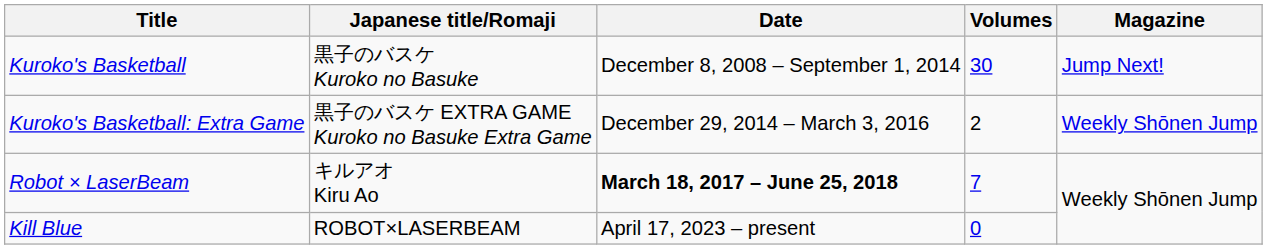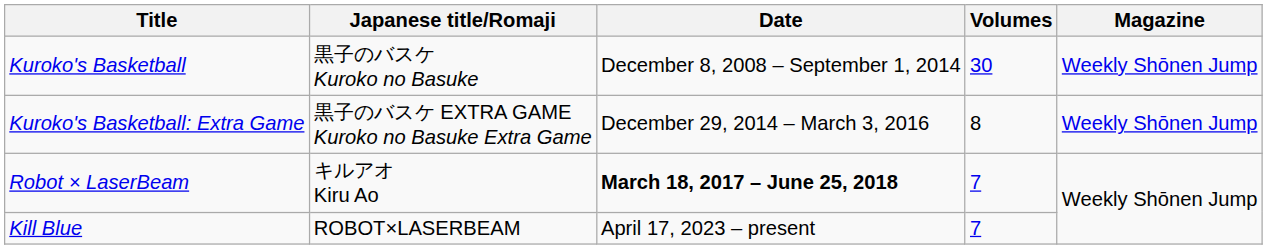Kuroko's Basketball | Magazine: Jump Next! -> Weekly Shōnen Jump
Kuroko's Basketball: Extra Game | Volumes: 2 -> 8
Kill Blue | Volumes: 0 -> 7
